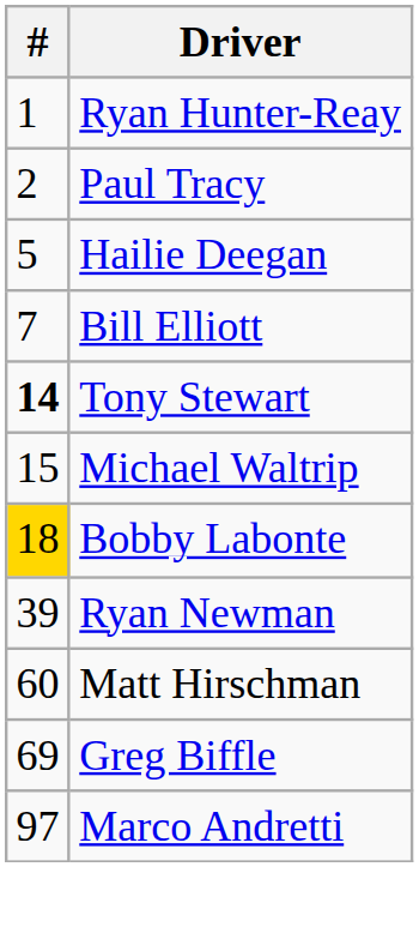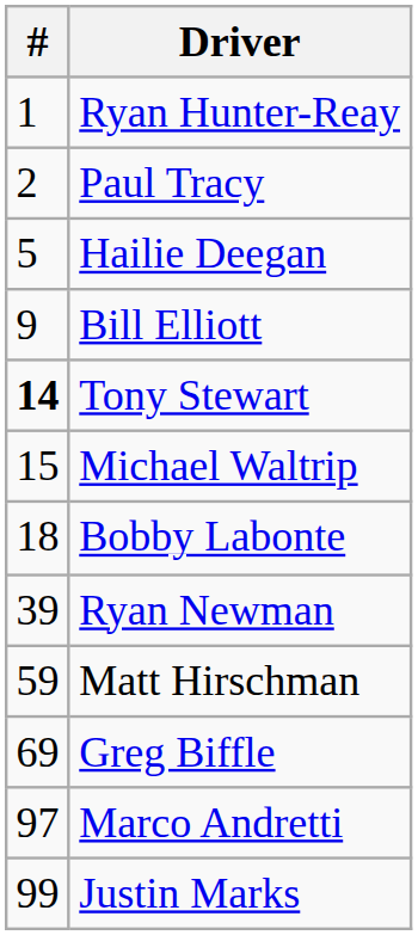Bill Elliott | #: 7 -> 9
Bobby Labonte | #: gold background -> no background
Matt Hirschman | #: 60 -> 59
+ row: 99 | Justin Marks
